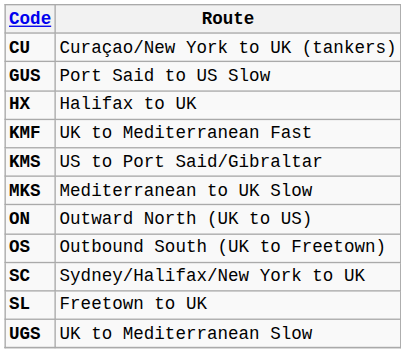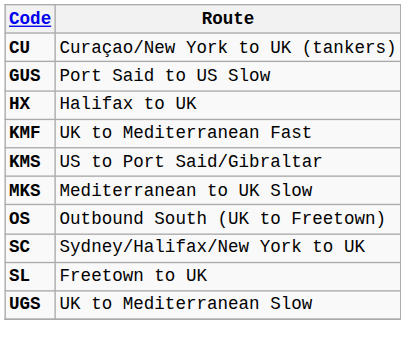- row: ON | Outward North (UK to US)
